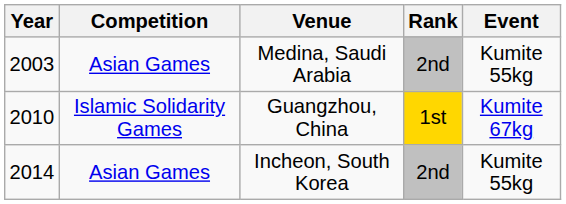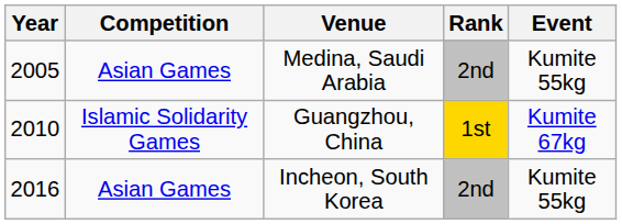Medina, Saudi Arabia | Year: 2003 -> 2005
Incheon, South Korea | Year: 2014 -> 2016
